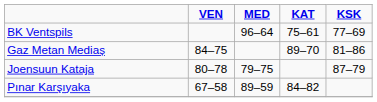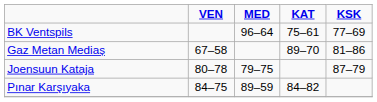Gaz Metan Mediaș | VEN: 84–75 -> 67–58
Pınar Karşıyaka | VEN: 67–58 -> 84–75
